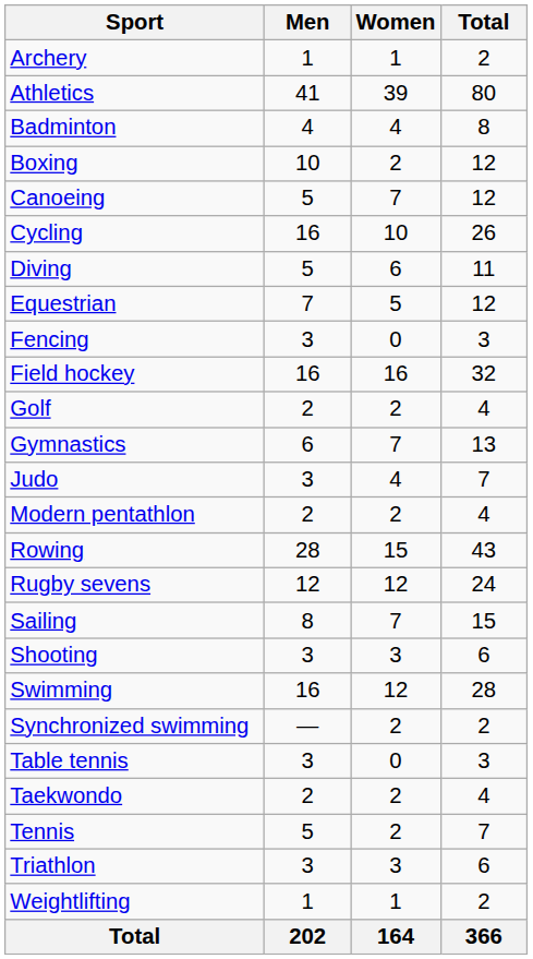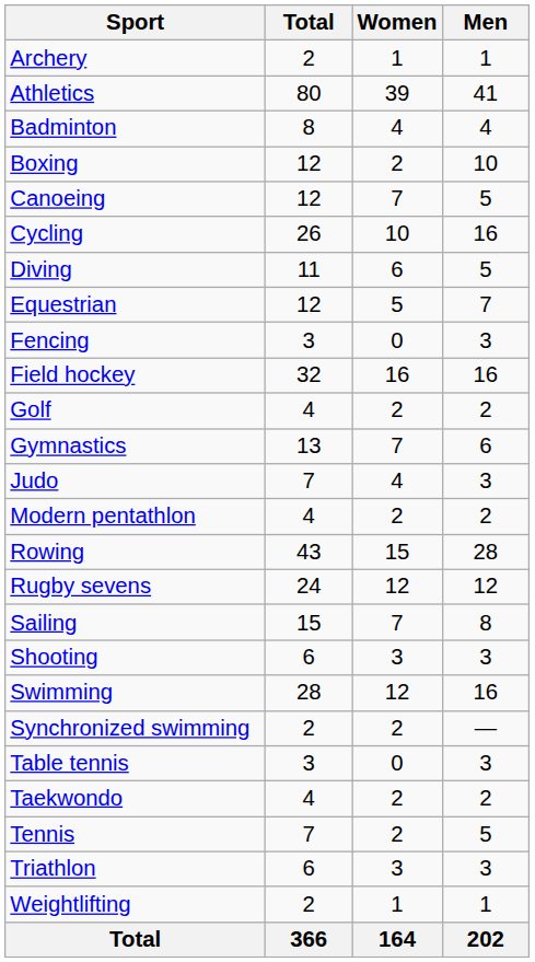columns swapped: Men <-> Total
